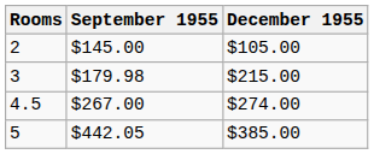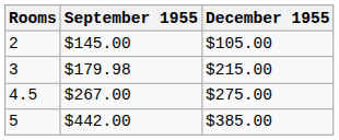4.5 | December 1955: $274.00 -> $275.00
5 | September 1955: $442.05 -> $442.00
